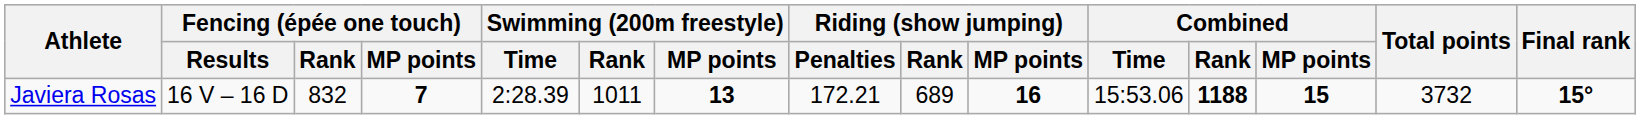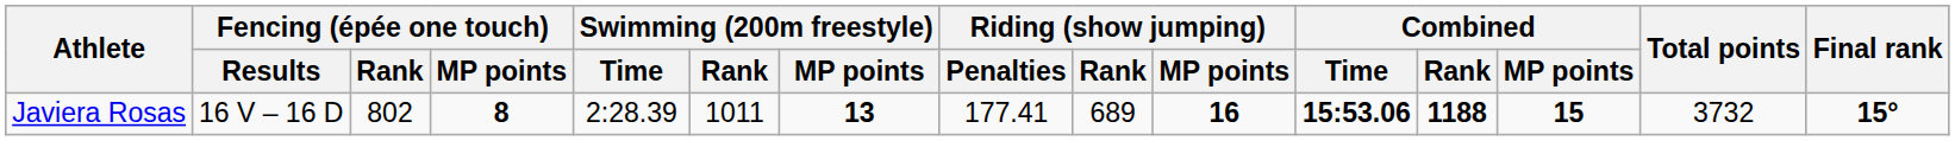Javiera Rosas | Fencing (épée one touch) / Rank: 832 -> 802
Javiera Rosas | Fencing (épée one touch) / MP points: 7 -> 8
Javiera Rosas | Riding (show jumping) / Penalties: 172.21 -> 177.41
Javiera Rosas | Combined / Time: normal -> bold
